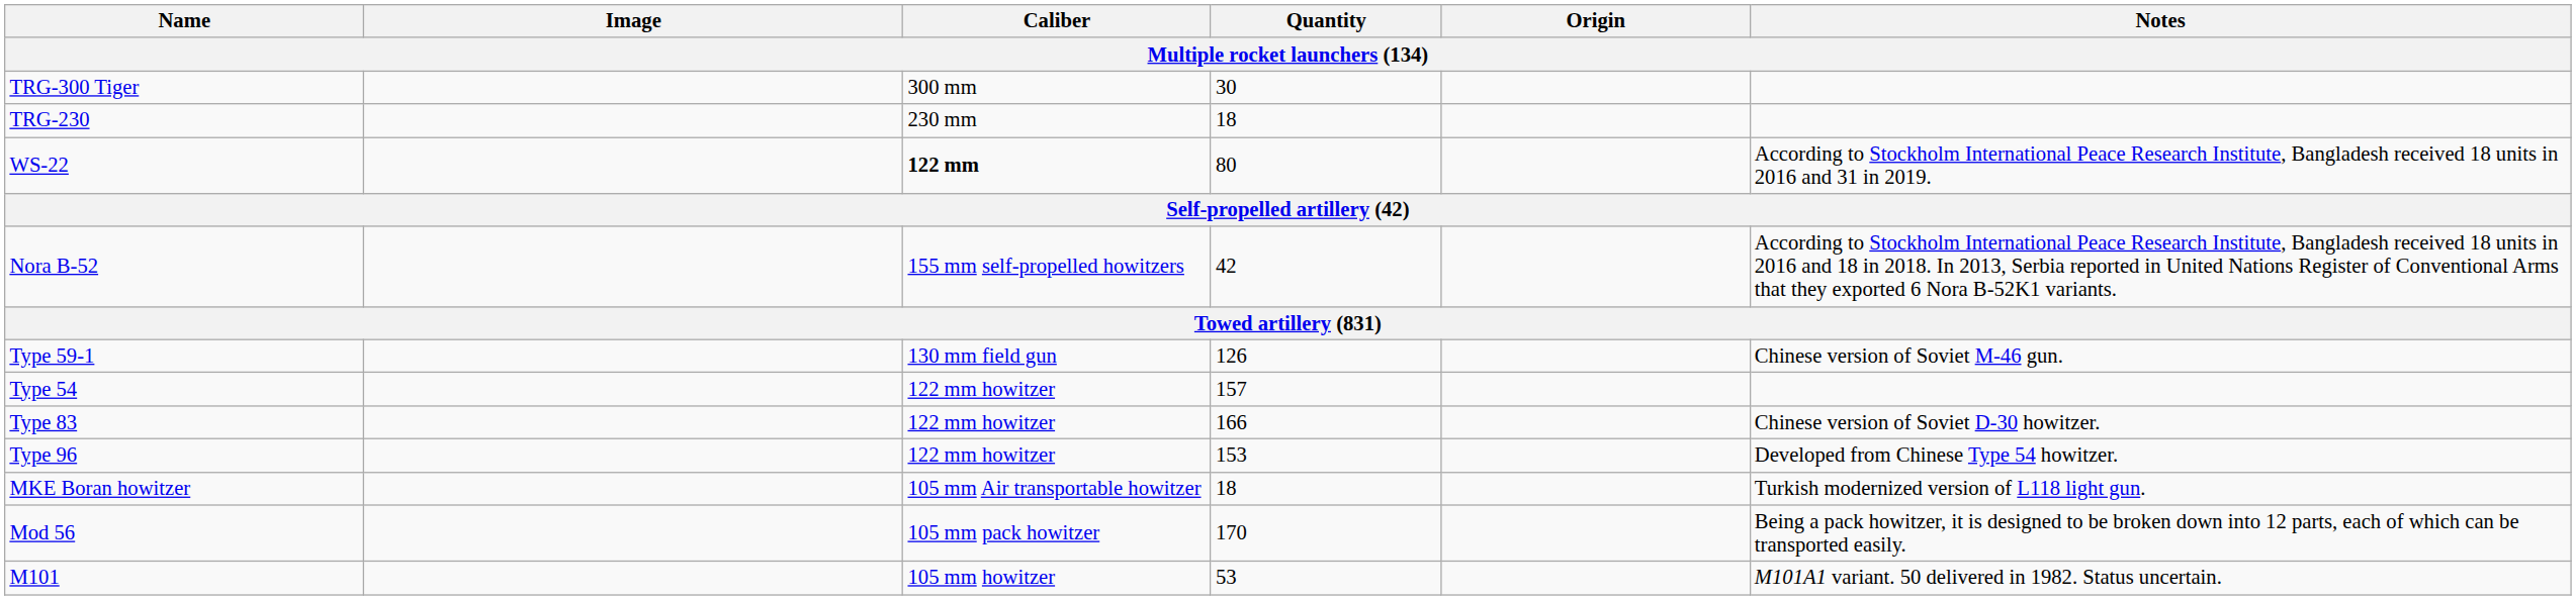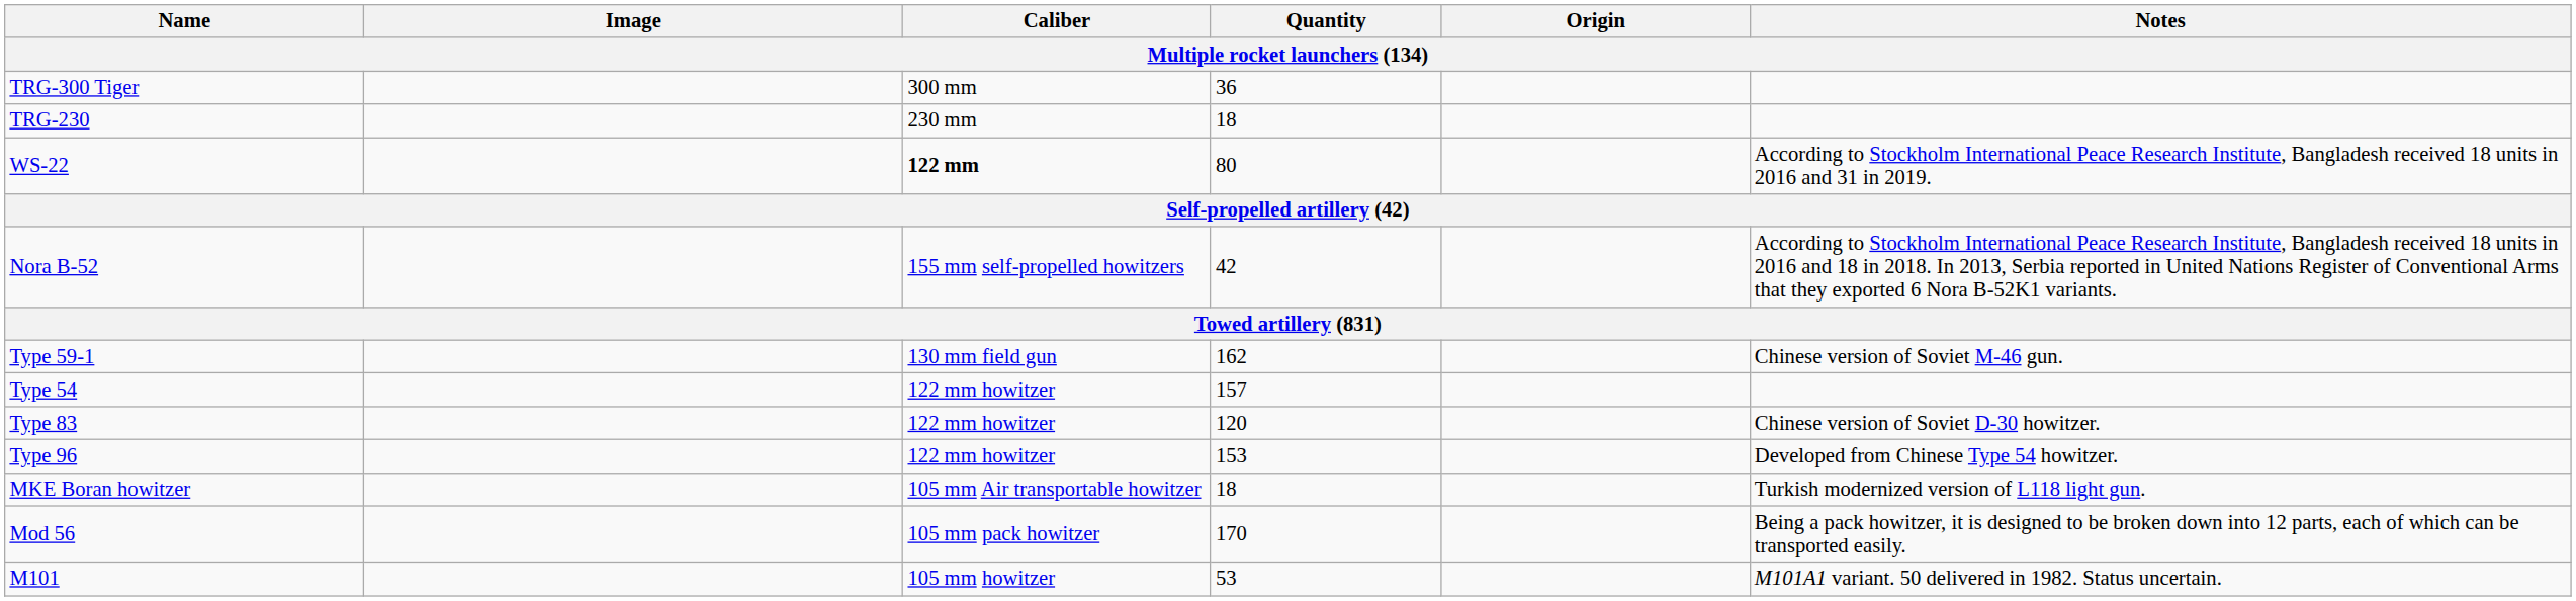TRG-300 Tiger | Quantity: 30 -> 36
Type 59-1 | Quantity: 126 -> 162
Type 83 | Quantity: 166 -> 120
